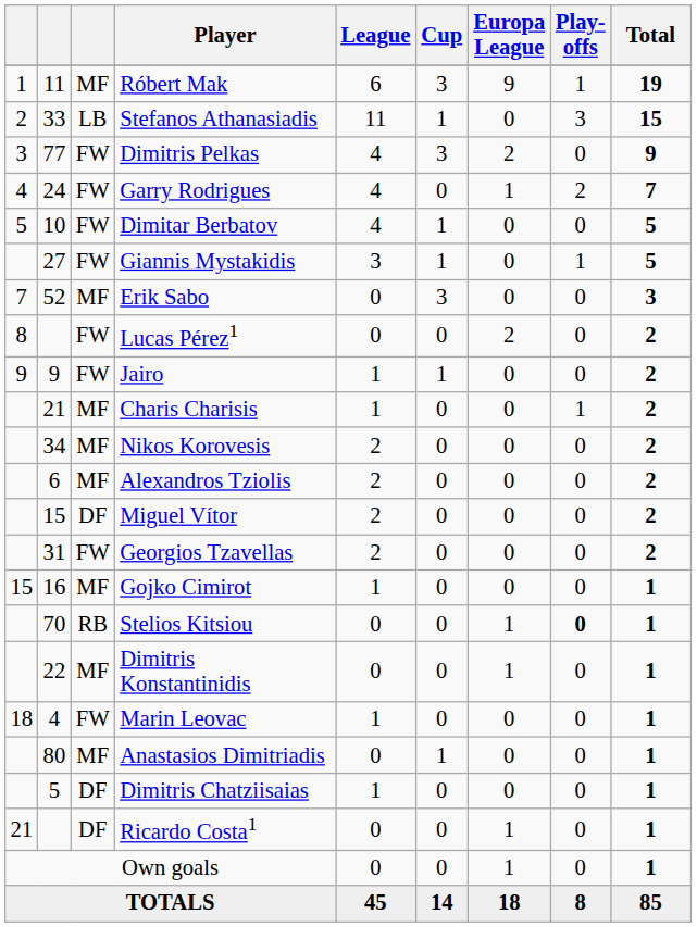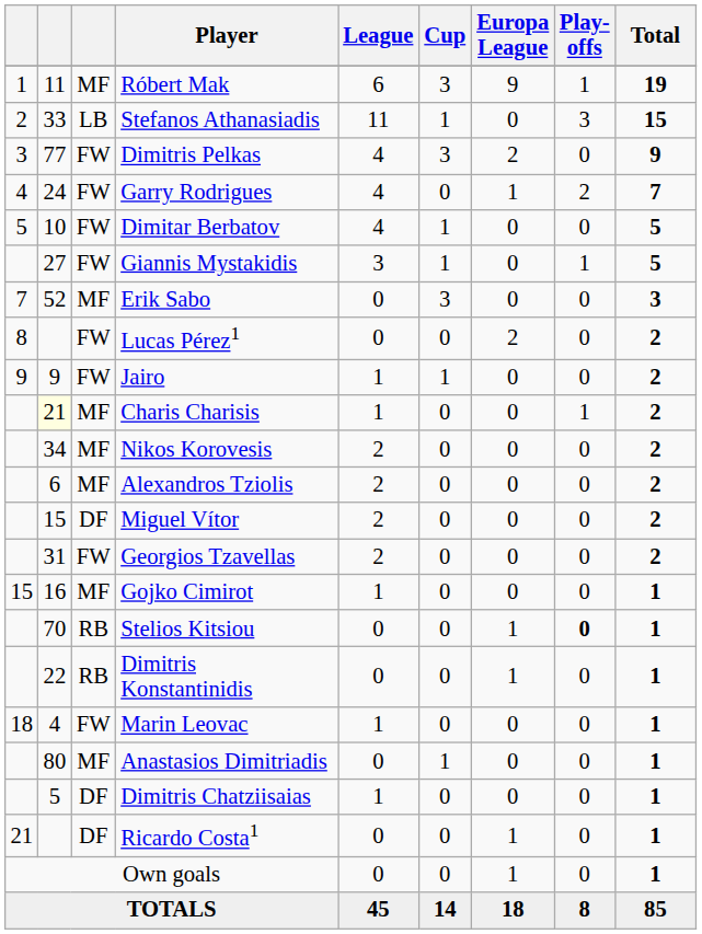Charis Charisis | column 2: no background -> lightyellow background
Dimitris Konstantinidis | column 3: MF -> RB
